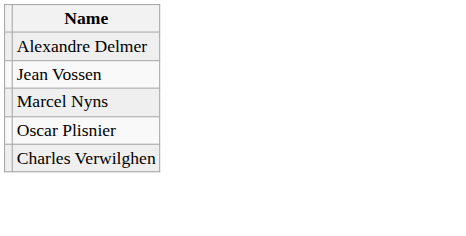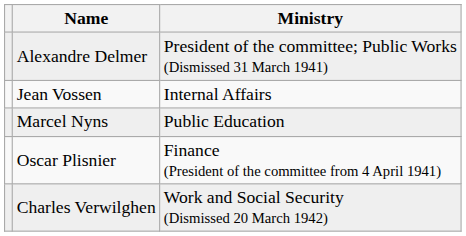+ column: Ministry | President of the committee; Public Works (Dismissed 31 March 1941) | Internal Affairs | Public Education | Finance (President of the committee from 4 April 1941) | Work and Social Security (Dismissed 20 March 1942)
